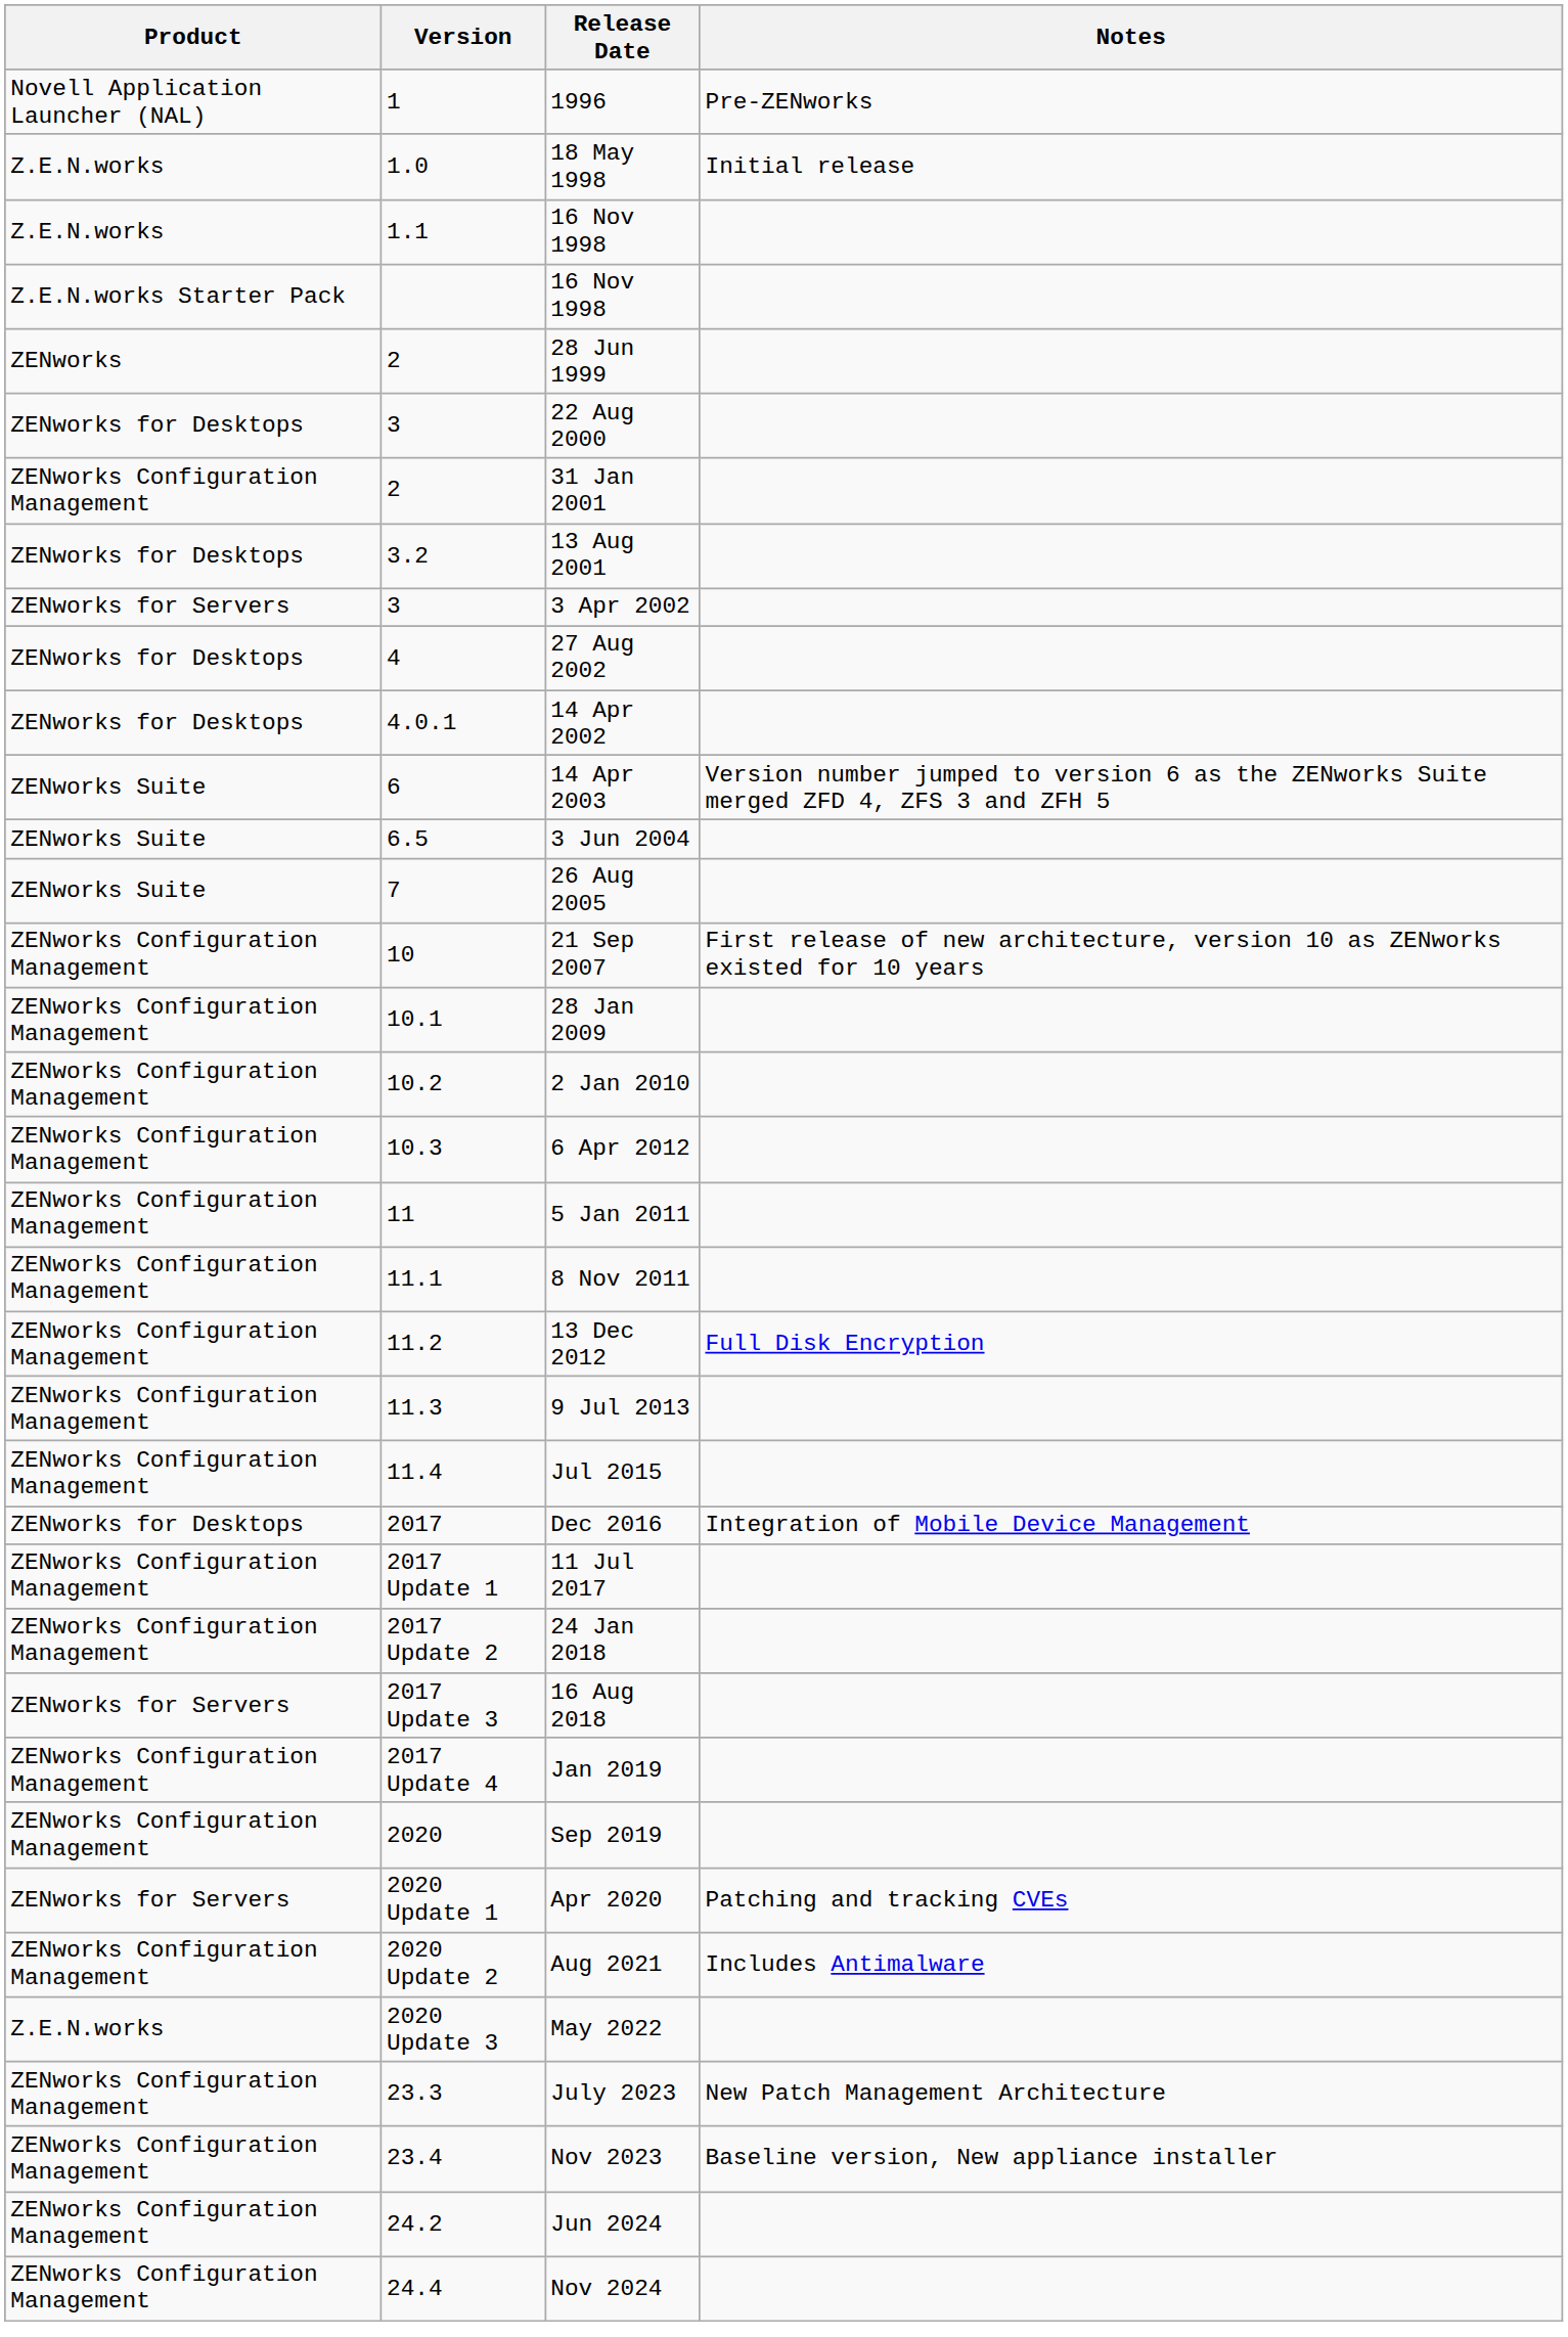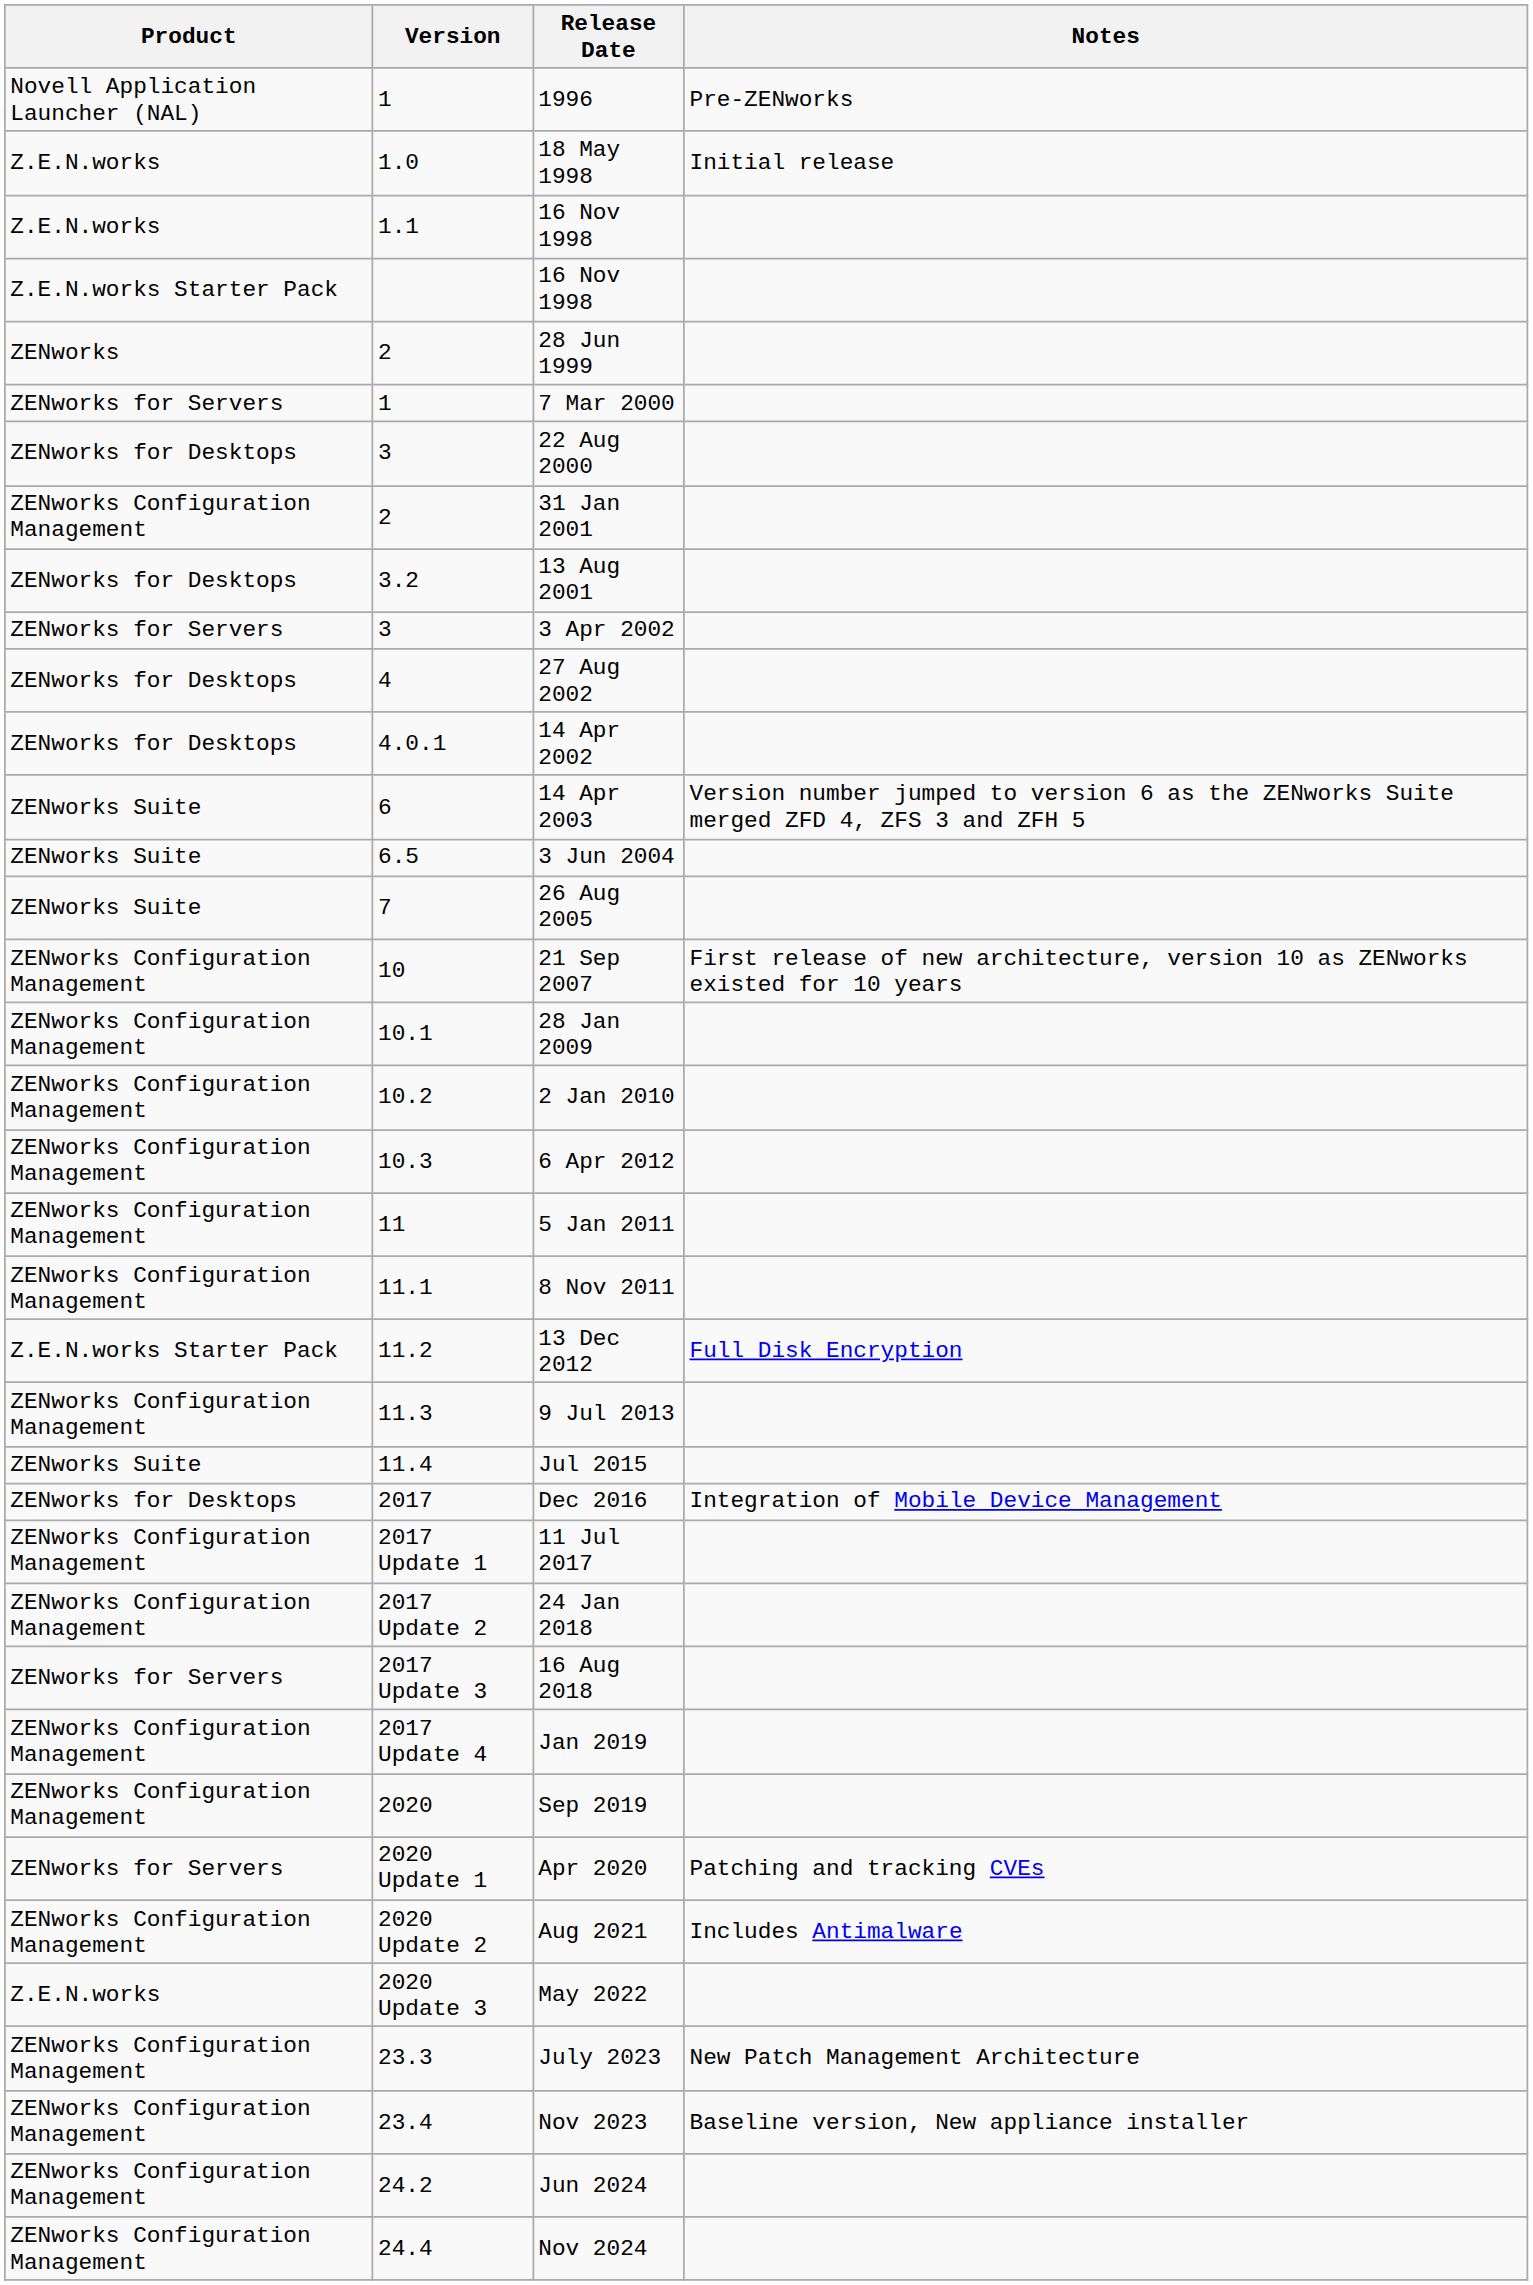+ row: ZENworks for Servers | 1 | 7 Mar 2000
13 Dec 2012 | Product: ZENworks Configuration Management -> Z.E.N.works Starter Pack
Jul 2015 | Product: ZENworks Configuration Management -> ZENworks Suite
